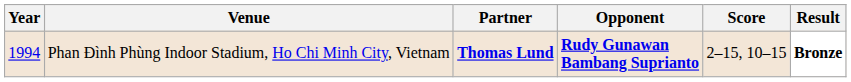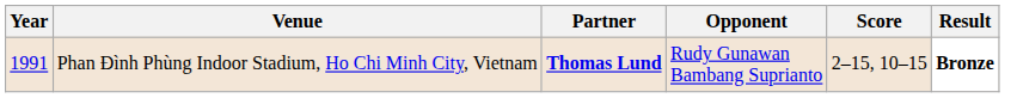Phan Đình Phùng Indoor Stadium, Ho Chi Minh City, Vietnam | Year: 1994 -> 1991
Phan Đình Phùng Indoor Stadium, Ho Chi Minh City, Vietnam | Opponent: bold -> normal
